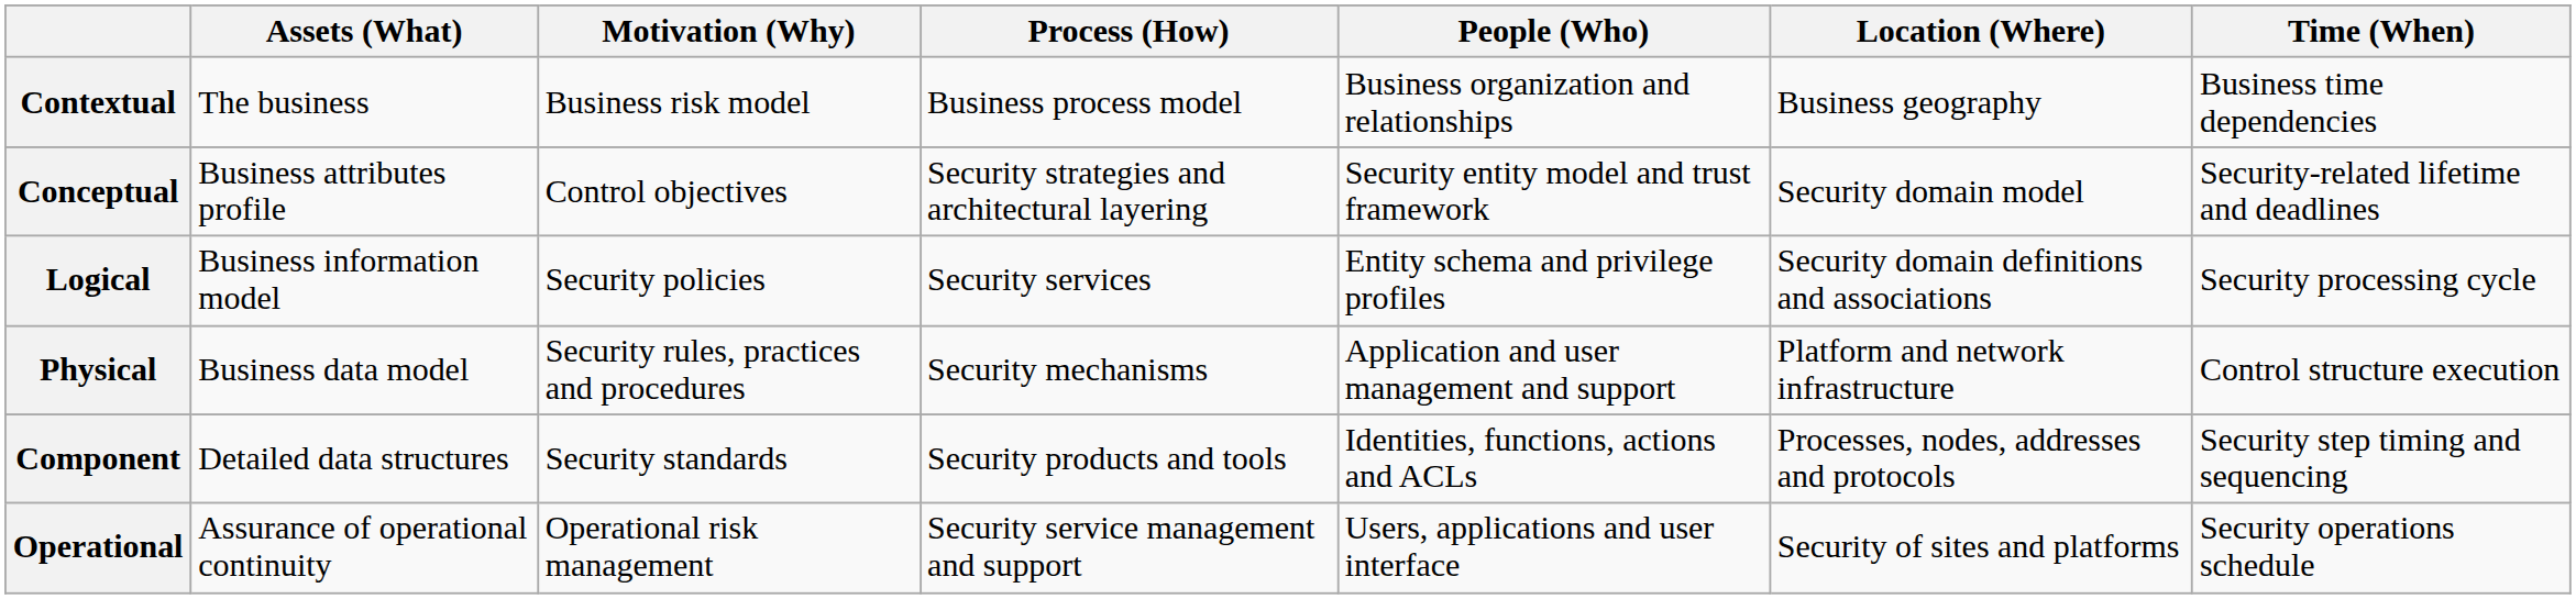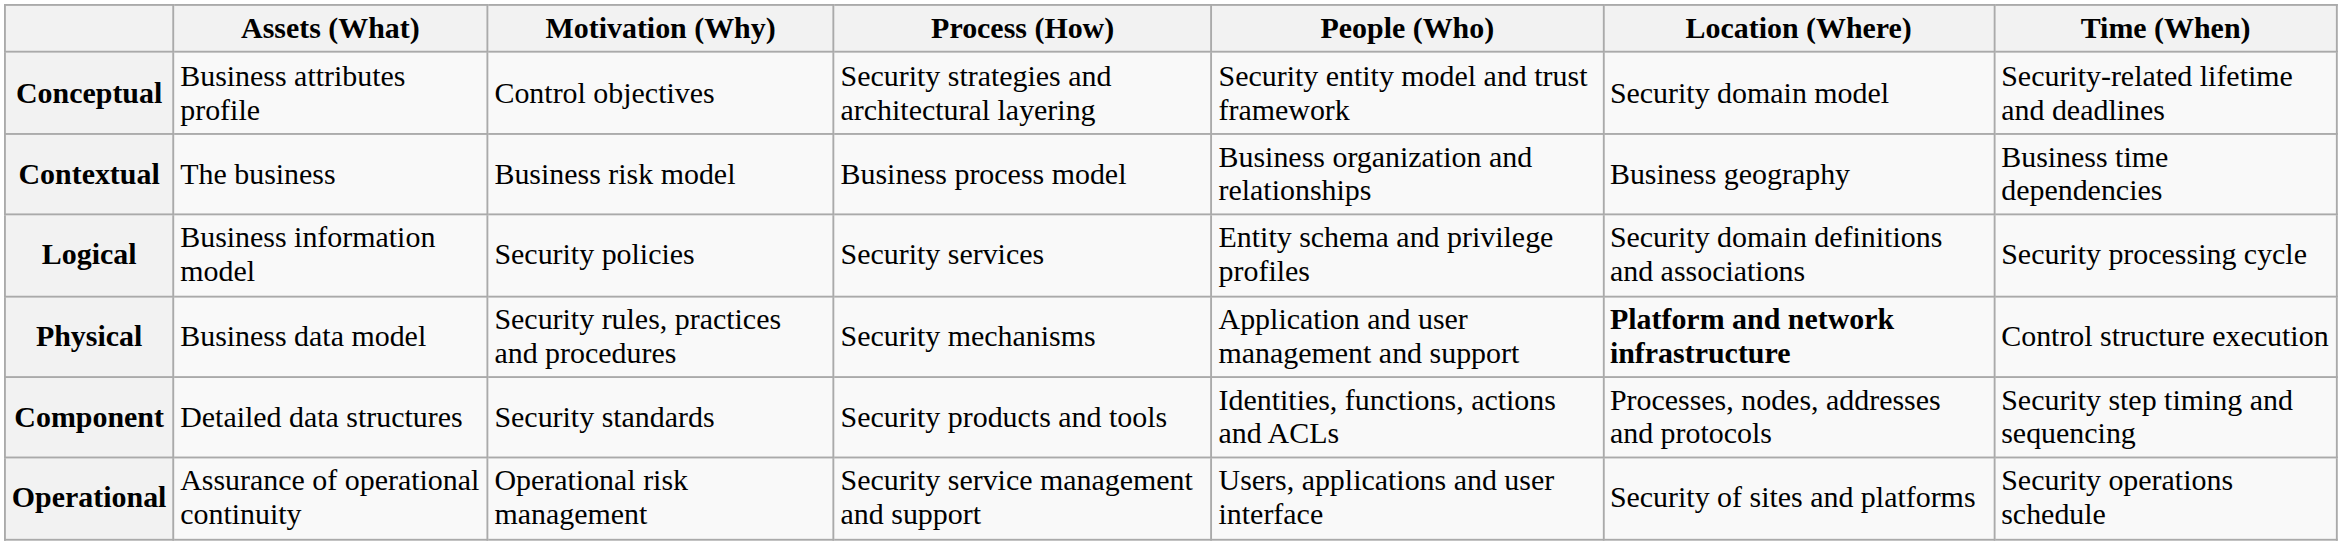rows swapped: Contextual <-> Conceptual
Physical | Location (Where): normal -> bold
